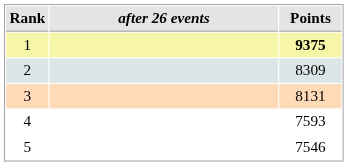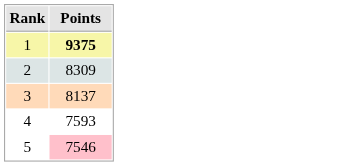- column: after 26 events
3 | Points: 8131 -> 8137
5 | Points: no background -> pink background
